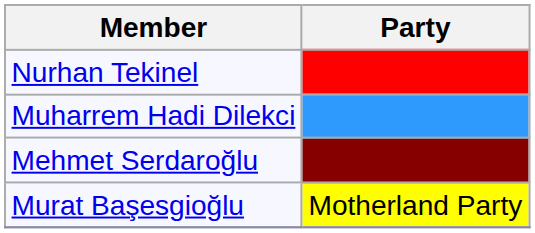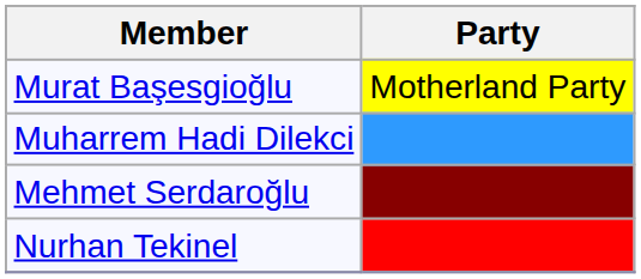rows swapped: Murat Başesgioğlu <-> Nurhan Tekinel
